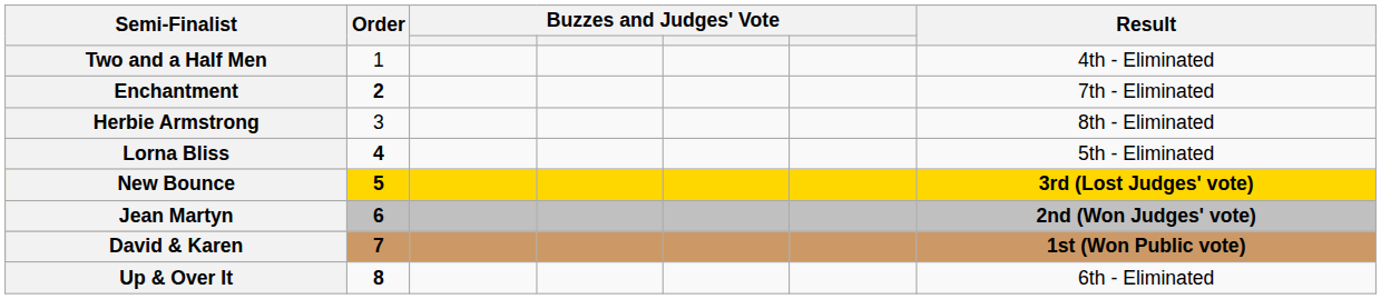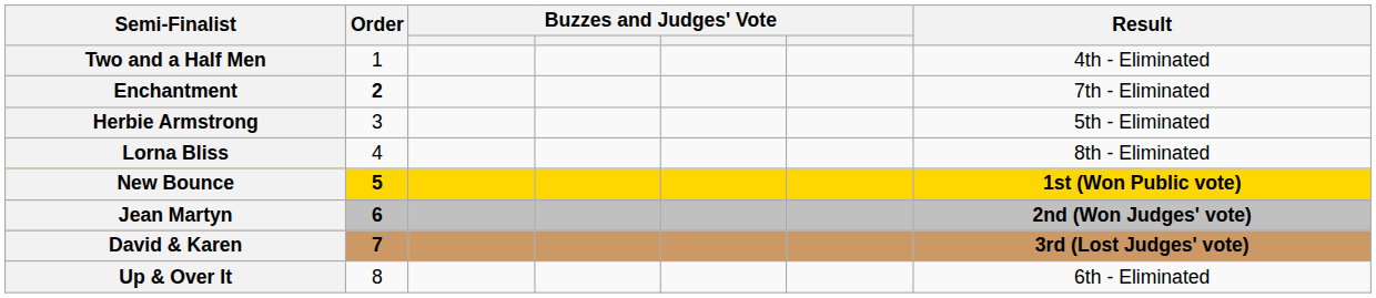Herbie Armstrong | Result: 8th - Eliminated -> 5th - Eliminated
Lorna Bliss | Order: bold -> normal
Lorna Bliss | Result: 5th - Eliminated -> 8th - Eliminated
New Bounce | Result: 3rd (Lost Judges' vote) -> 1st (Won Public vote)
David & Karen | Result: 1st (Won Public vote) -> 3rd (Lost Judges' vote)
Up & Over It | Order: bold -> normal
